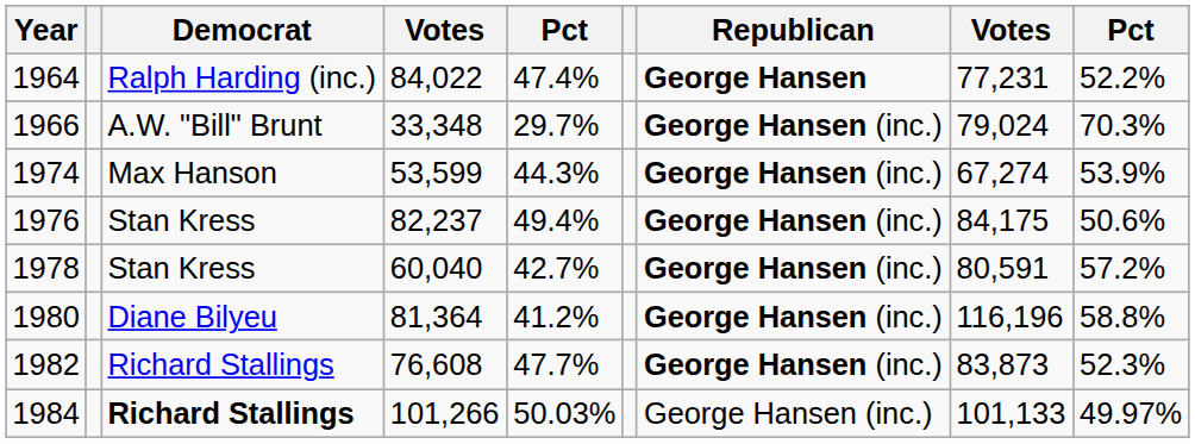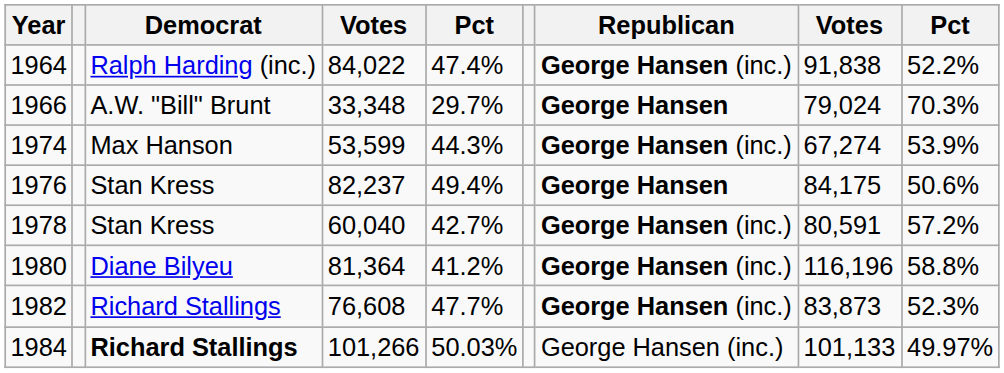1964 | Republican: George Hansen -> George Hansen (inc.)
1964 | column 8: 77,231 -> 91,838
1966 | Republican: George Hansen (inc.) -> George Hansen
1976 | Republican: George Hansen (inc.) -> George Hansen
